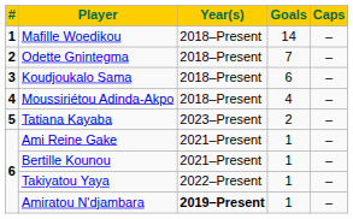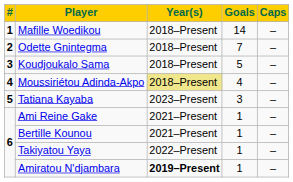Koudjoukalo Sama | Goals: 6 -> 5
Moussiriétou Adinda-Akpo | Year(s): no background -> khaki background
Tatiana Kayaba | Goals: 2 -> 3
